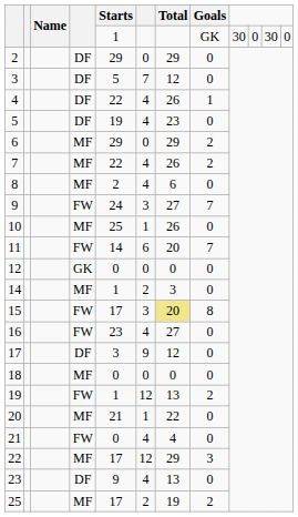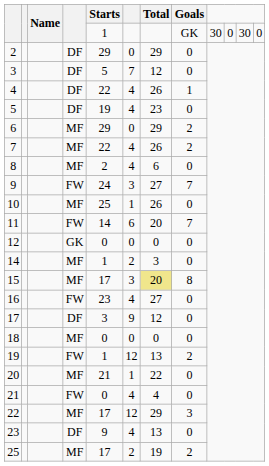15 | column 4: FW -> MF
